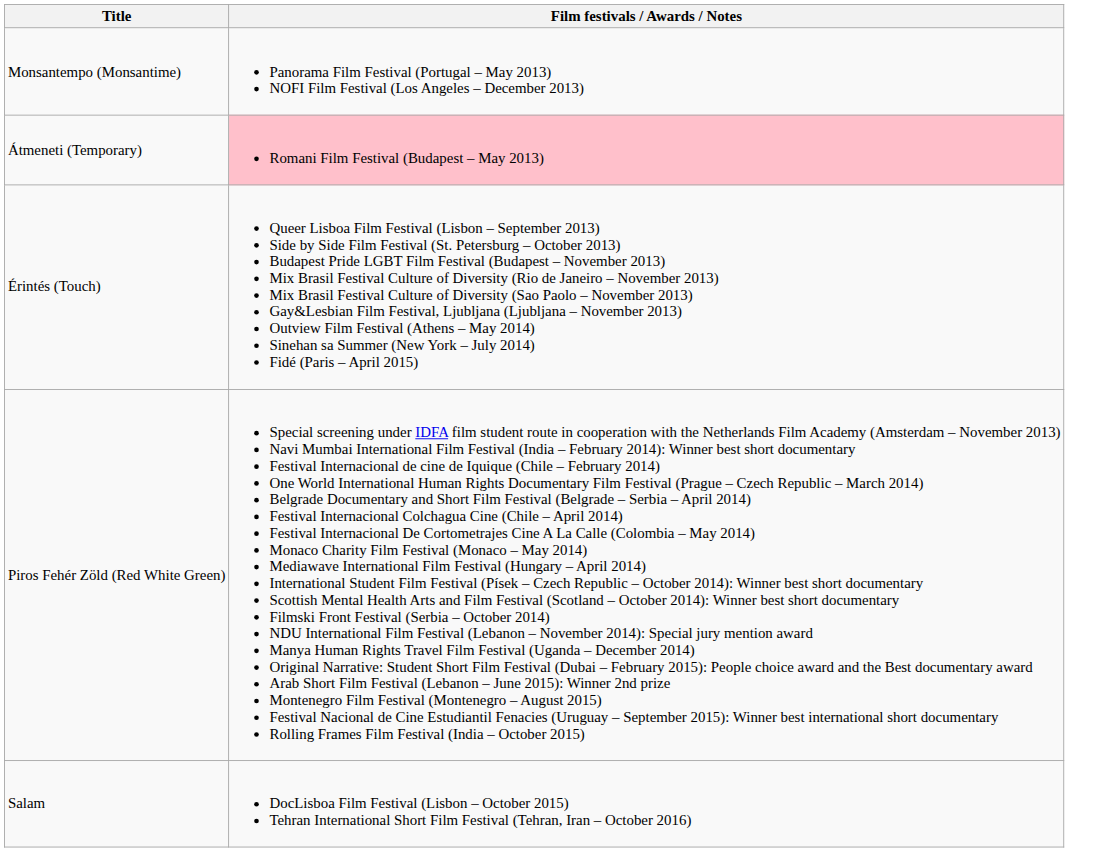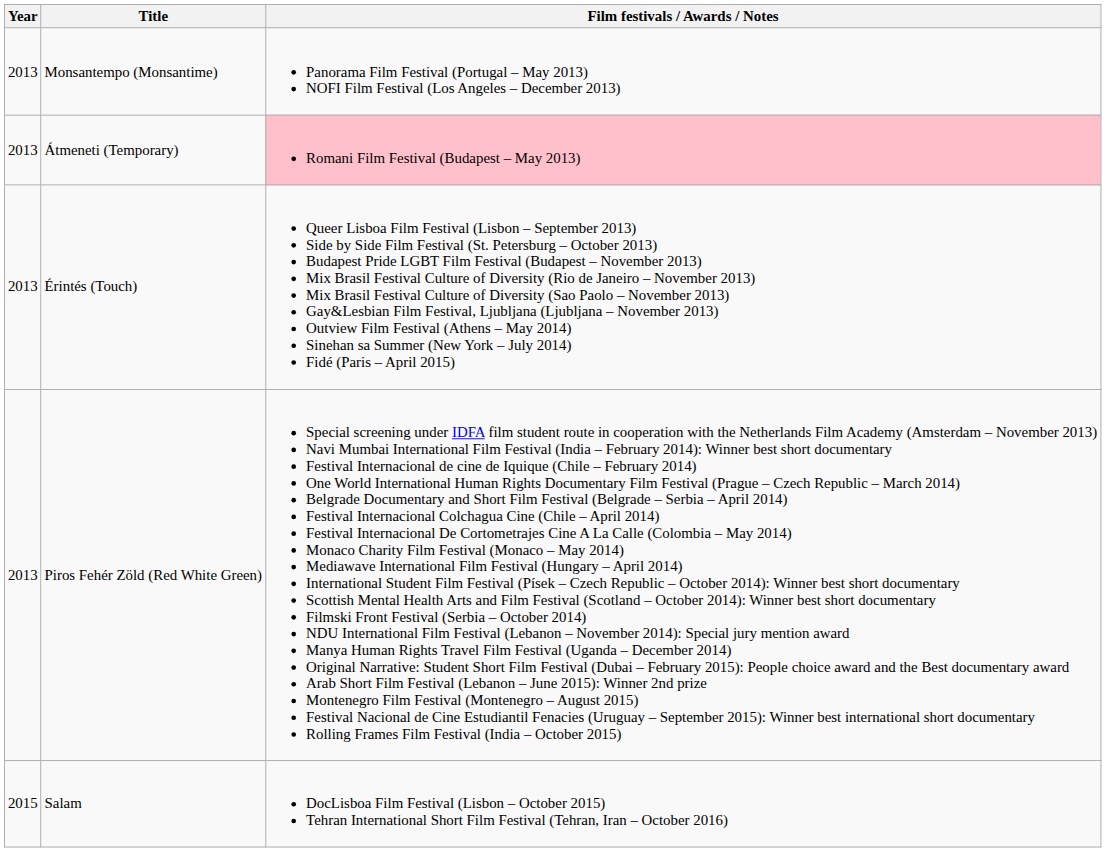+ column: Year | 2013 | 2013 | 2013 | 2013 | 2015
